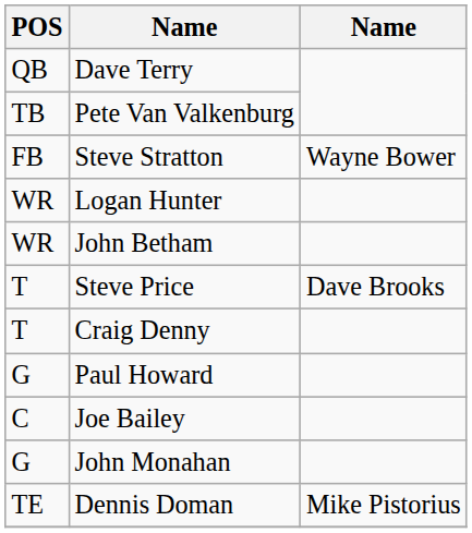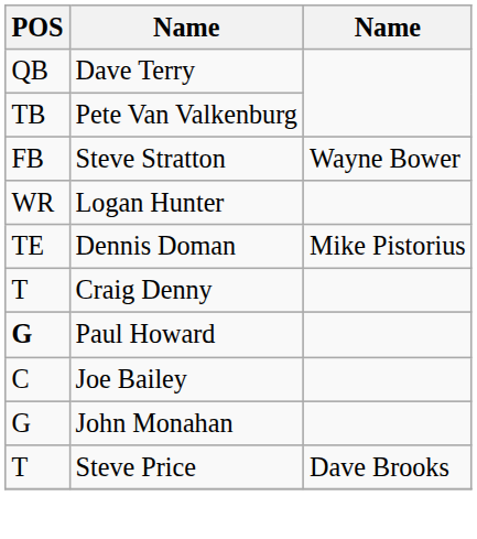- row: WR | John Betham
rows swapped: Dennis Doman <-> Steve Price
Paul Howard | POS: normal -> bold
